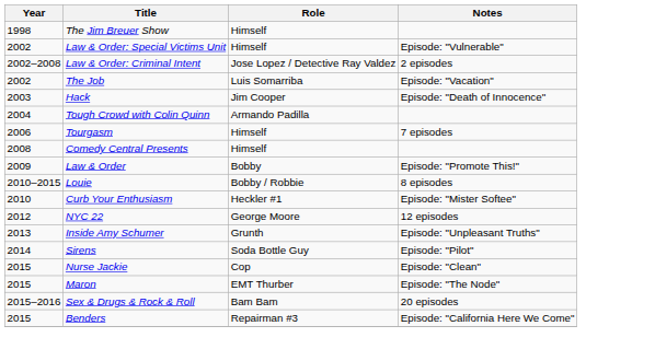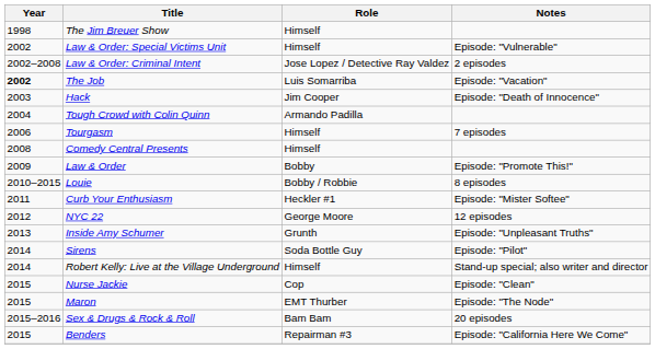The Job | Year: normal -> bold
Curb Your Enthusiasm | Year: 2010 -> 2011
+ row: 2014 | Robert Kelly: Live at the Village Underground | Himself | Stand-up special; also writer and director
